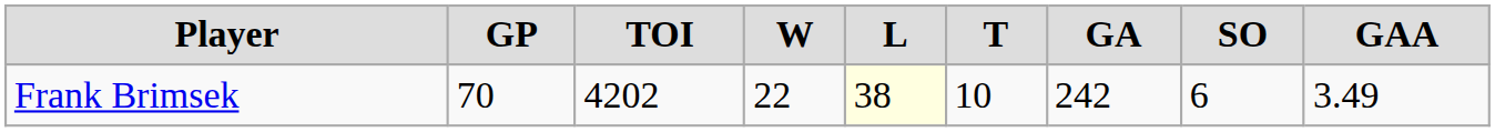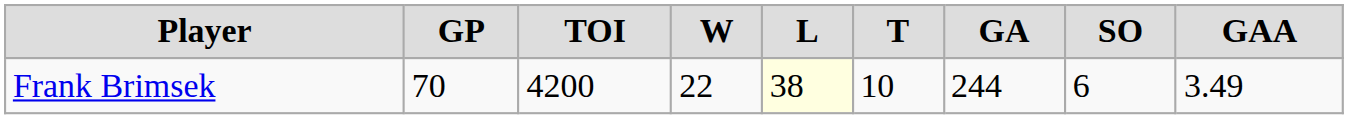Frank Brimsek | TOI: 4202 -> 4200
Frank Brimsek | GA: 242 -> 244
